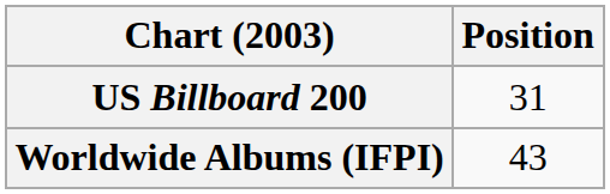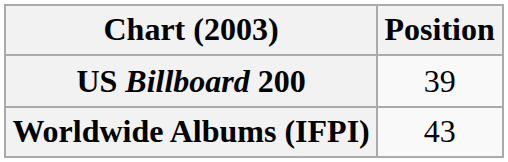US Billboard 200 | Position: 31 -> 39
